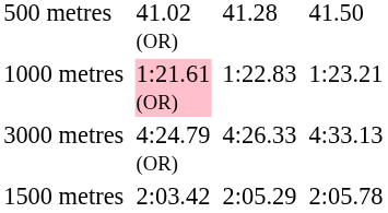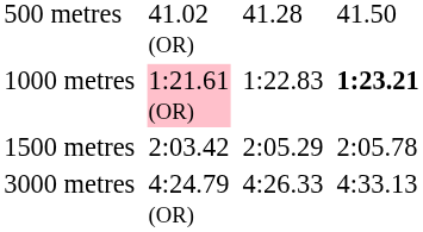1000 metres | column 7: normal -> bold
rows swapped: 1500 metres <-> 3000 metres
